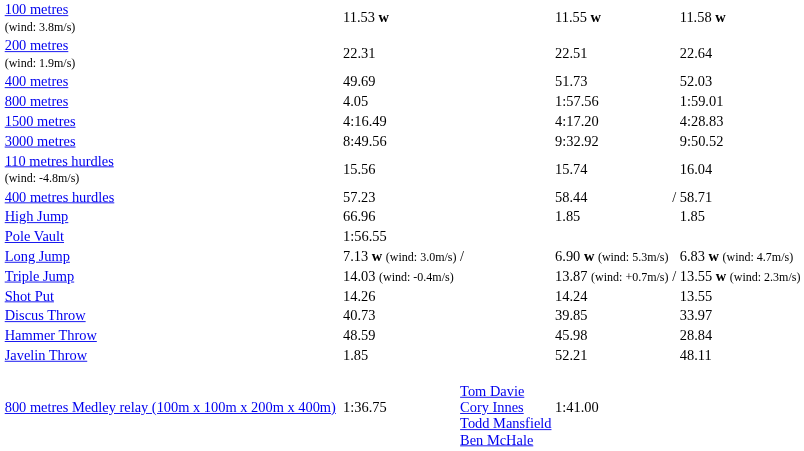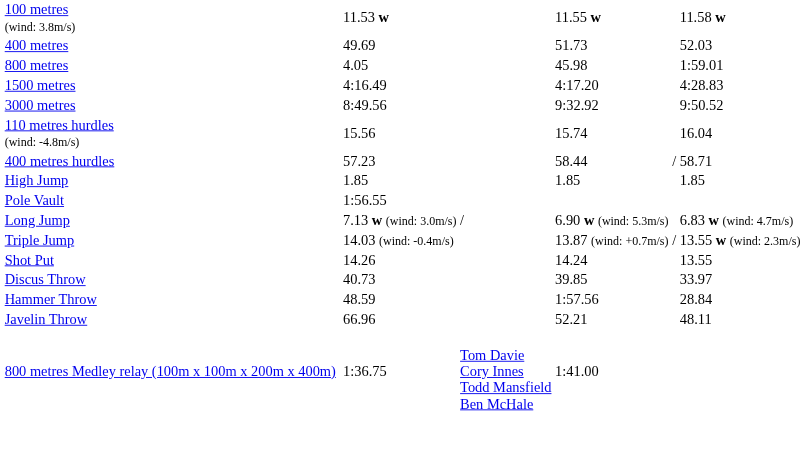- row: 200 metres (wind: 1.9m/s) | 22.31 | 22.51 | 22.64
800 metres | column 5: 1:57.56 -> 45.98
High Jump | column 3: 66.96 -> 1.85
Hammer Throw | column 5: 45.98 -> 1:57.56
Javelin Throw | column 3: 1.85 -> 66.96
